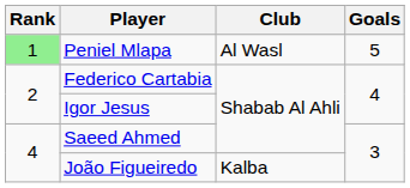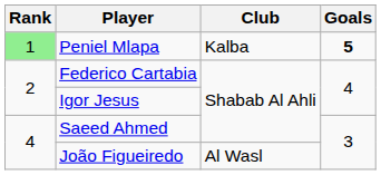Peniel Mlapa | Club: Al Wasl -> Kalba
Peniel Mlapa | Goals: normal -> bold
João Figueiredo | Club: Kalba -> Al Wasl
